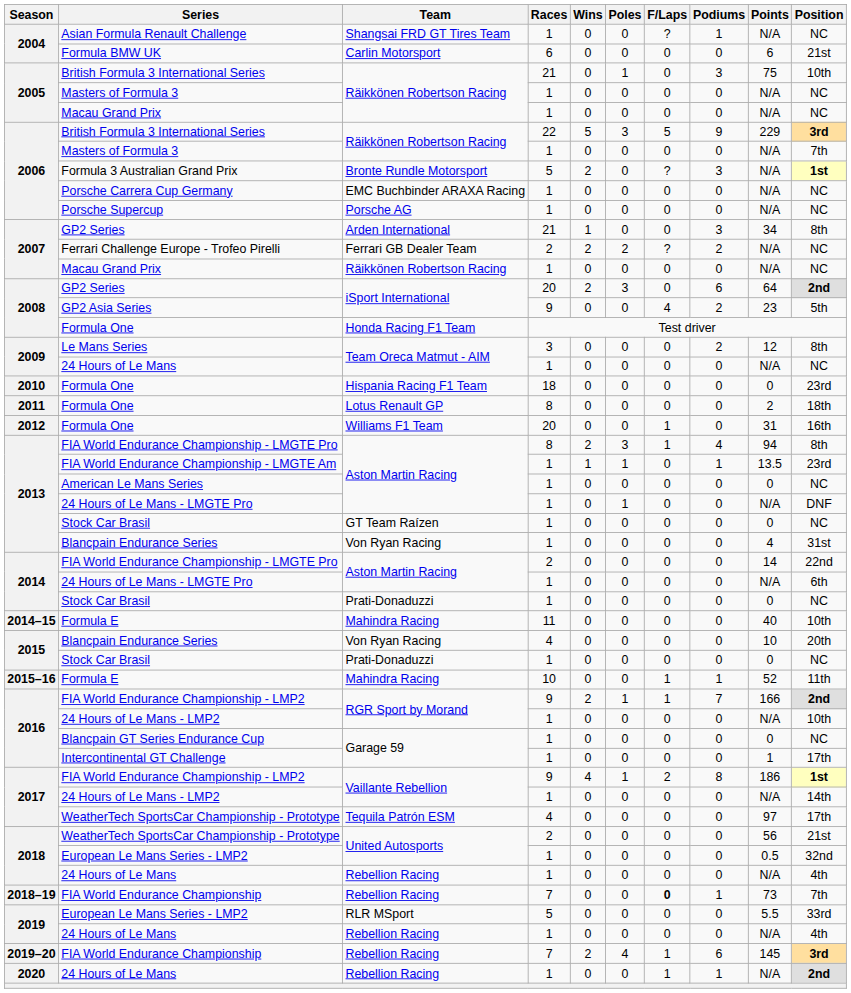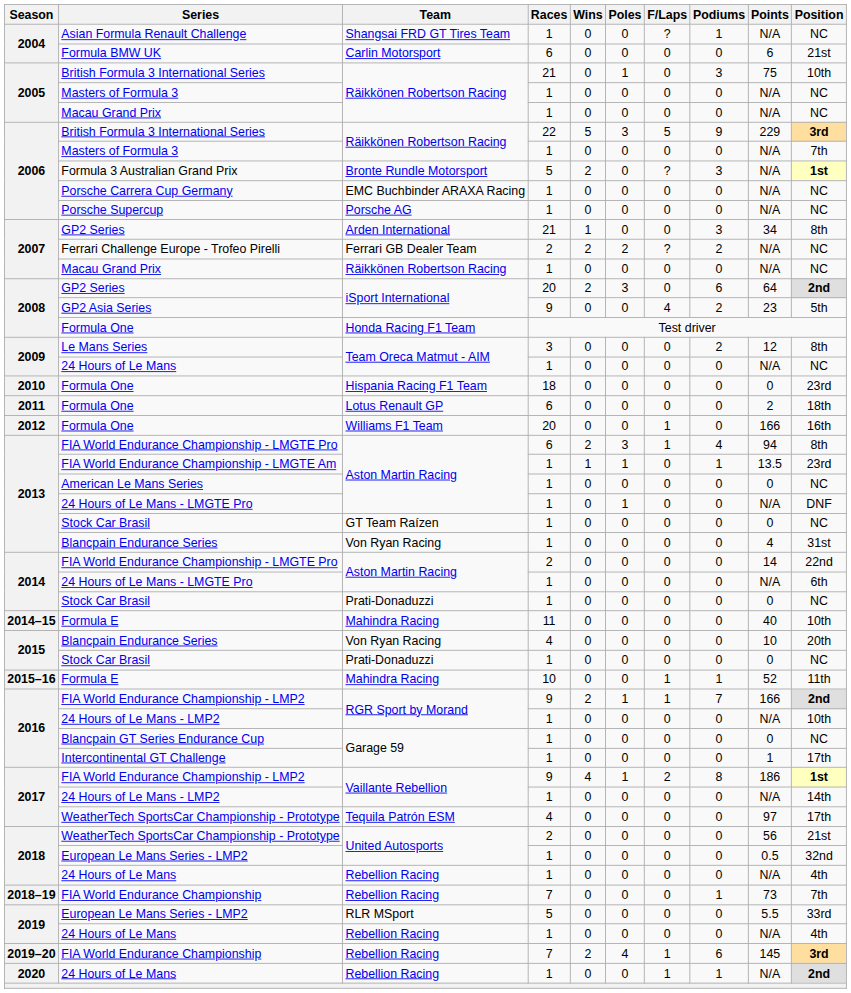2011 / Formula One | Races: 8 -> 6
2012 / Formula One | Points: 31 -> 166
2013 / FIA World Endurance Championship - LMGTE Pro | Races: 8 -> 6
2018–19 / FIA World Endurance Championship | F/Laps: bold -> normal
